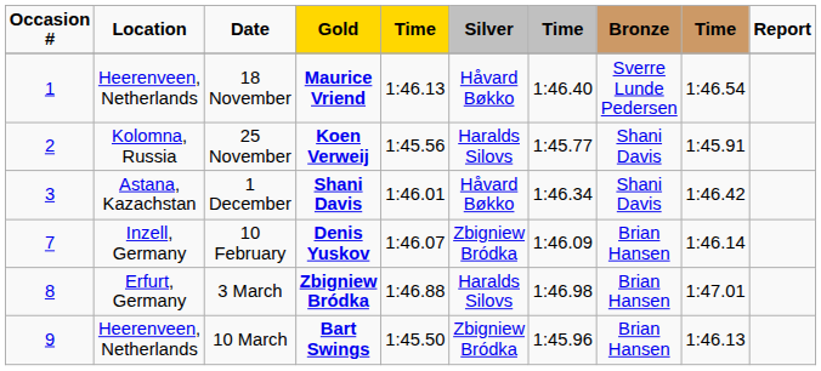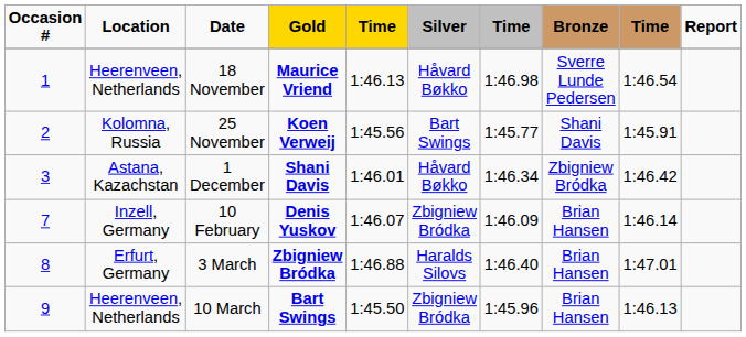18 November | column 7: 1:46.40 -> 1:46.98
25 November | Silver: Haralds Silovs -> Bart Swings
1 December | Bronze: Shani Davis -> Zbigniew Bródka
3 March | column 7: 1:46.98 -> 1:46.40
